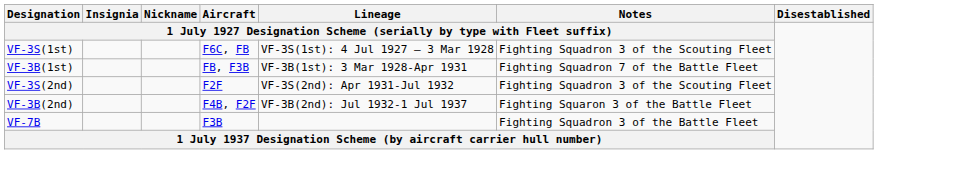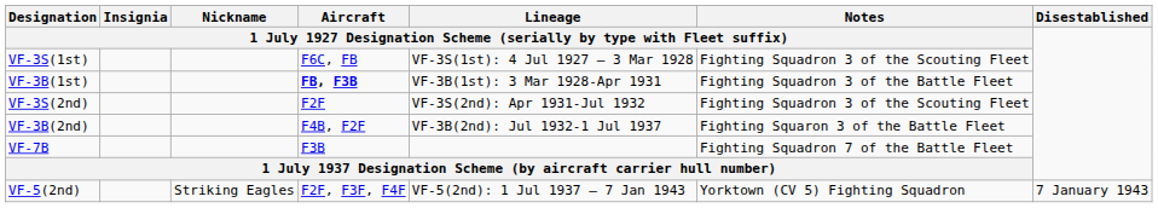VF-3B(1st) | column 4: normal -> bold
VF-3B(1st) | column 6: Fighting Squadron 7 of the Battle Fleet -> Fighting Squadron 3 of the Battle Fleet
VF-7B | column 6: Fighting Squadron 3 of the Battle Fleet -> Fighting Squadron 7 of the Battle Fleet
+ row: VF-5(2nd) | Striking Eagles | F2F, F3F, F4F | VF-5(2nd): 1 Jul 1937 – 7 Jan 1943 | Yorktown (CV 5) Fighting Squadron | 7 January 1943
